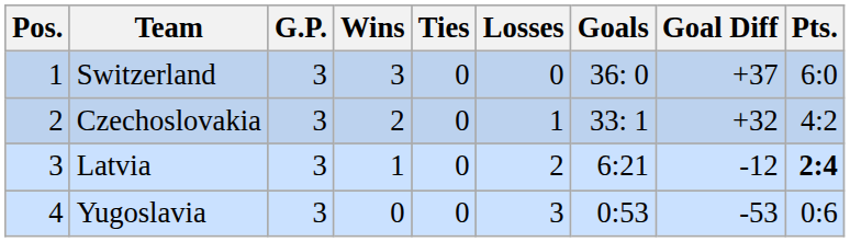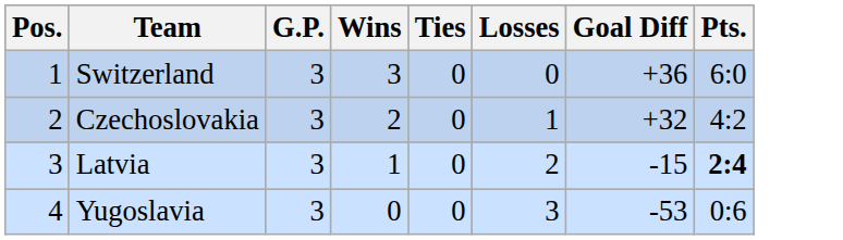- column: Goals | 36: 0 | 33: 1 | 6:21 | 0:53
Switzerland | Goal Diff: +37 -> +36
Latvia | Goal Diff: -12 -> -15
